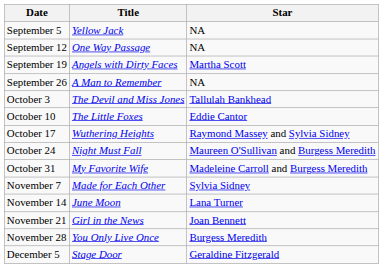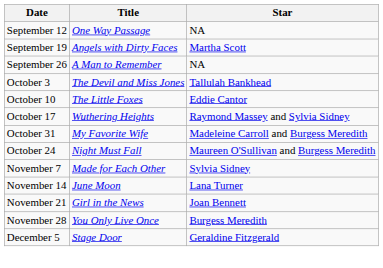- row: September 5 | Yellow Jack | NA
rows swapped: October 24 <-> October 31
